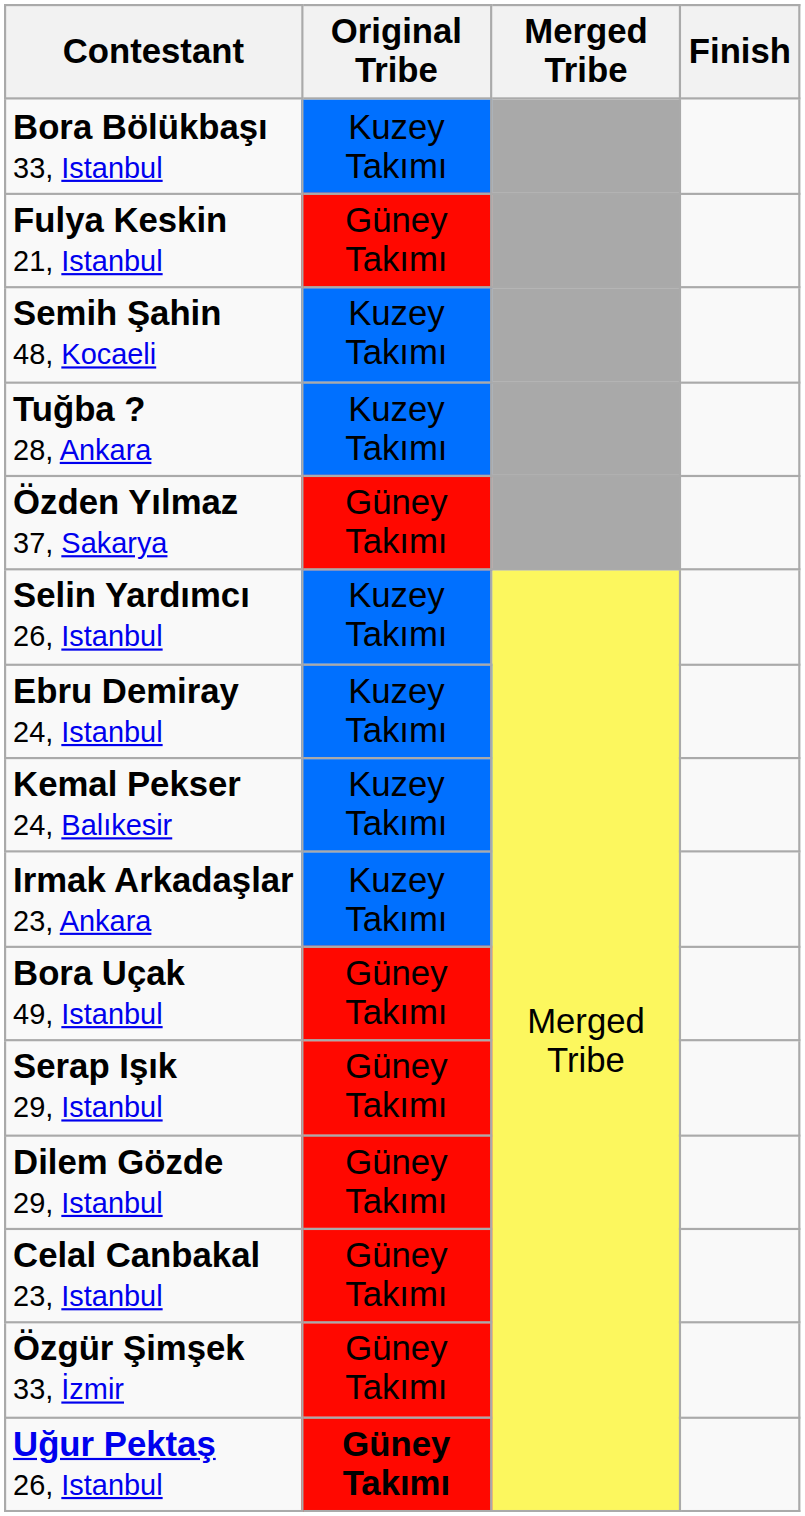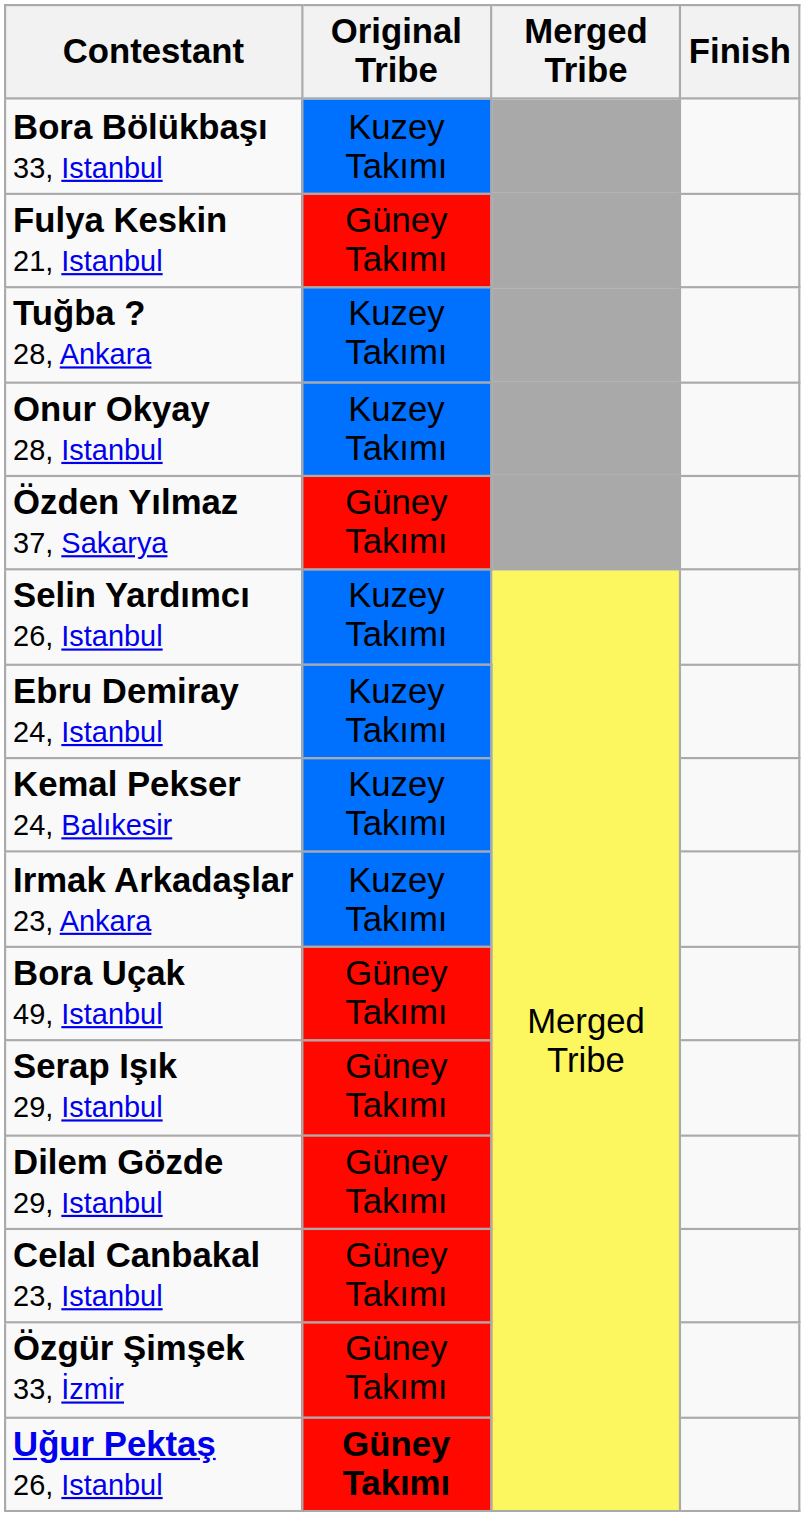- row: Semih Şahin 48, Kocaeli | Kuzey Takımı
+ row: Onur Okyay 28, Istanbul | Kuzey Takımı
